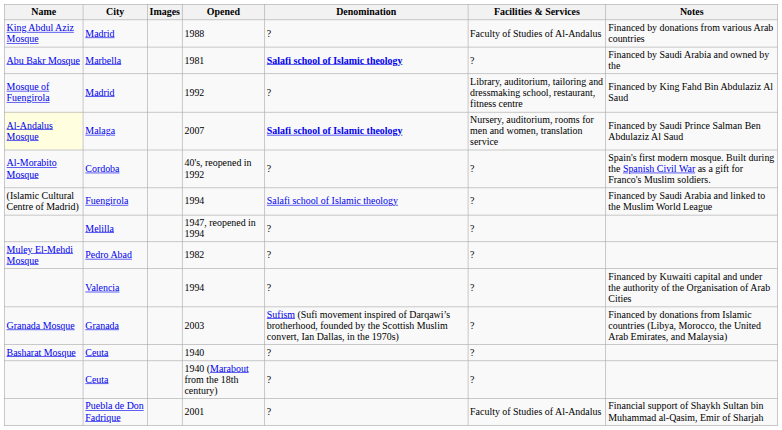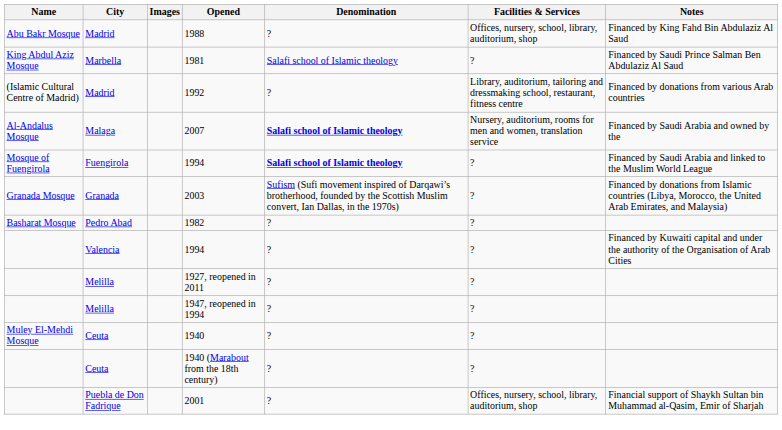1988 | Name: King Abdul Aziz Mosque -> Abu Bakr Mosque
1988 | Facilities & Services: Faculty of Studies of Al-Andalus -> Offices, nursery, school, library, auditorium, shop
1988 | Notes: Financed by donations from various Arab countries -> Financed by King Fahd Bin Abdulaziz Al Saud
1981 | Name: Abu Bakr Mosque -> King Abdul Aziz Mosque
1981 | Denomination: bold -> normal
1981 | Notes: Financed by Saudi Arabia and owned by the -> Financed by Saudi Prince Salman Ben Abdulaziz Al Saud
1992 | Name: Mosque of Fuengirola -> (Islamic Cultural Centre of Madrid)
1992 | Notes: Financed by King Fahd Bin Abdulaziz Al Saud -> Financed by donations from various Arab countries
2007 | Name: lightyellow background -> no background
2007 | Notes: Financed by Saudi Prince Salman Ben Abdulaziz Al Saud -> Financed by Saudi Arabia and owned by the
- row: Al-Morabito Mosque | Cordoba | 40's, reopened in 1992 | ? | ? | Spain's first modern mosque. Built during the Spanish Civil War as a gift for Franco's Muslim soldiers.
Fuengirola / 1994 | Name: (Islamic Cultural Centre of Madrid) -> Mosque of Fuengirola
Fuengirola / 1994 | Denomination: normal -> bold
rows swapped: 2003 <-> 1947, reopened in 1994
1982 | Name: Muley El-Mehdi Mosque -> Basharat Mosque
+ row: Melilla | 1927, reopened in 2011 | ? | ?
1940 | Name: Basharat Mosque -> Muley El-Mehdi Mosque
2001 | Facilities & Services: Faculty of Studies of Al-Andalus -> Offices, nursery, school, library, auditorium, shop
